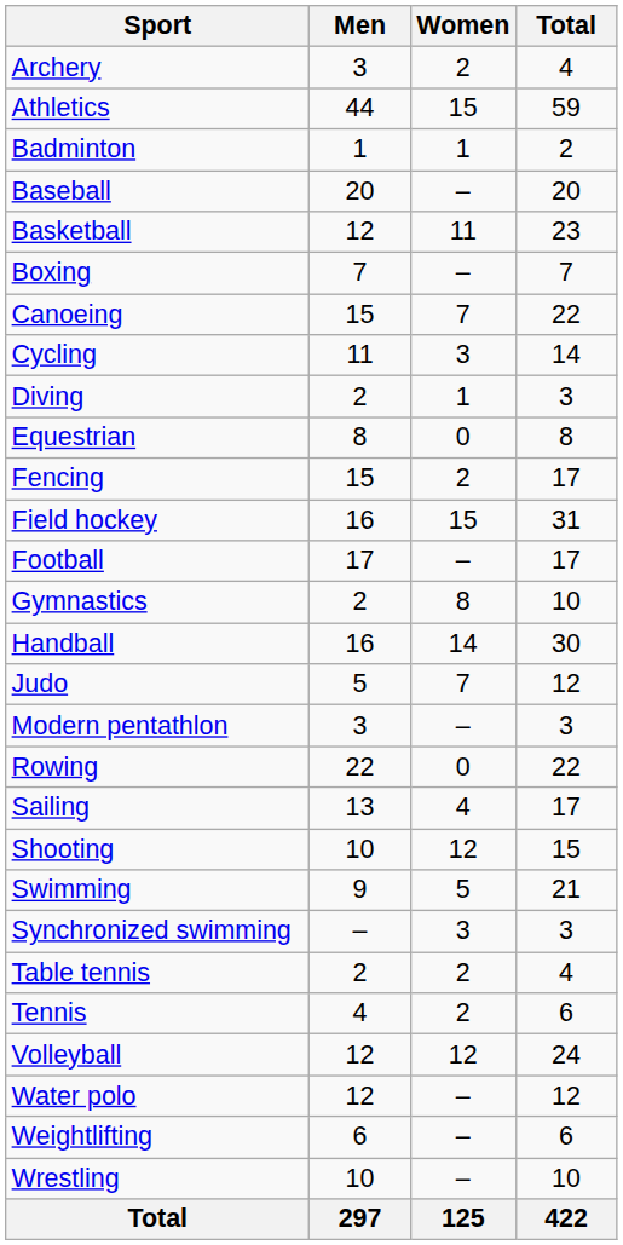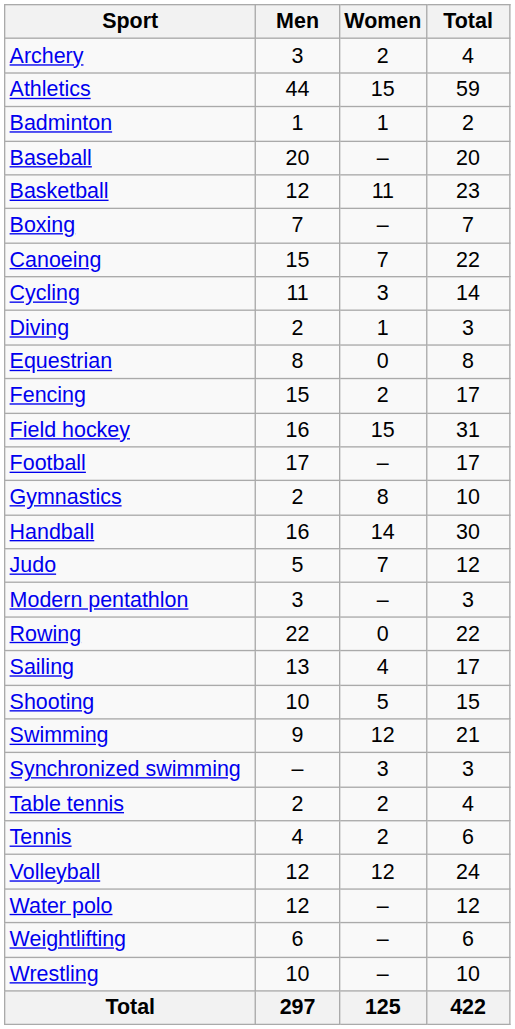Shooting | Women: 12 -> 5
Swimming | Women: 5 -> 12
